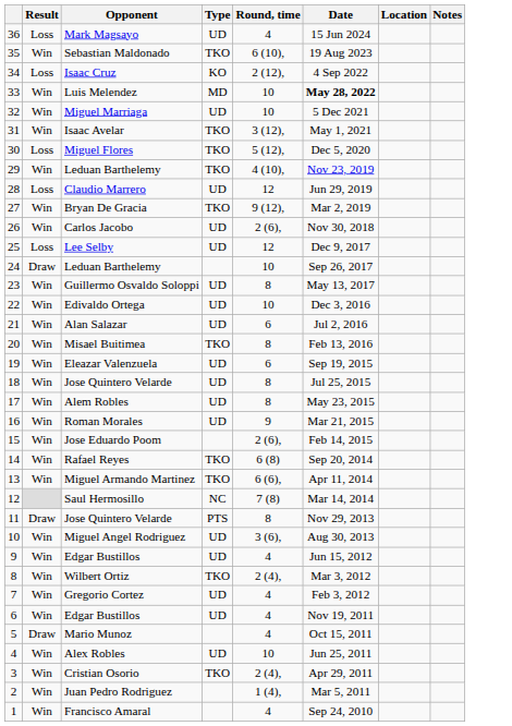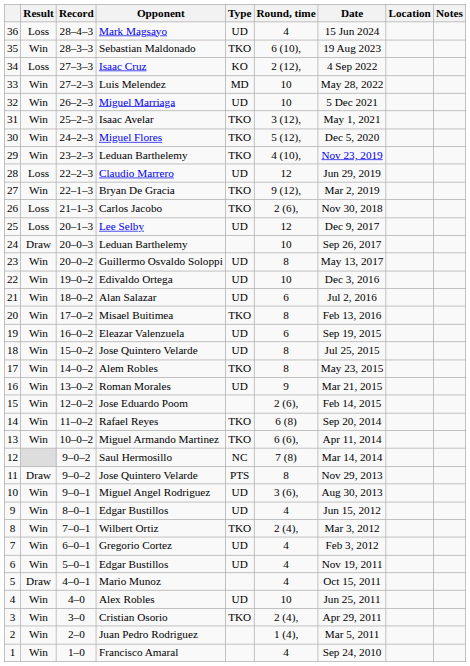+ column: Record | 28–4–3 | 28–3–3 | 27–3–3 | 27–2–3 | 26–2–3 | 25–2–3 | 24–2–3 | 23–2–3 | 22–2–3 | 22–1–3 | 21–1–3 | 20–1–3 | 20–0–3 | 20–0–2 | 19–0–2 | 18–0–2 | 17–0–2 | 16–0–2 | 15–0–2 | 14–0–2 | 13–0–2 | 12–0–2 | 11–0–2 | 10–0–2 | 9–0–2 | 9–0–2 | 9–0–1 | 8–0–1 | 7–0–1 | 6–0–1 | 5–0–1 | 4–0–1 | 4–0 | 3–0 | 2–0 | 1–0
Luis Melendez | Date: bold -> normal
Miguel Flores | Result: Loss -> Win
Carlos Jacobo | Result: Win -> Loss
Carlos Jacobo | Type: UD -> TKO
Alem Robles | Type: UD -> TKO
